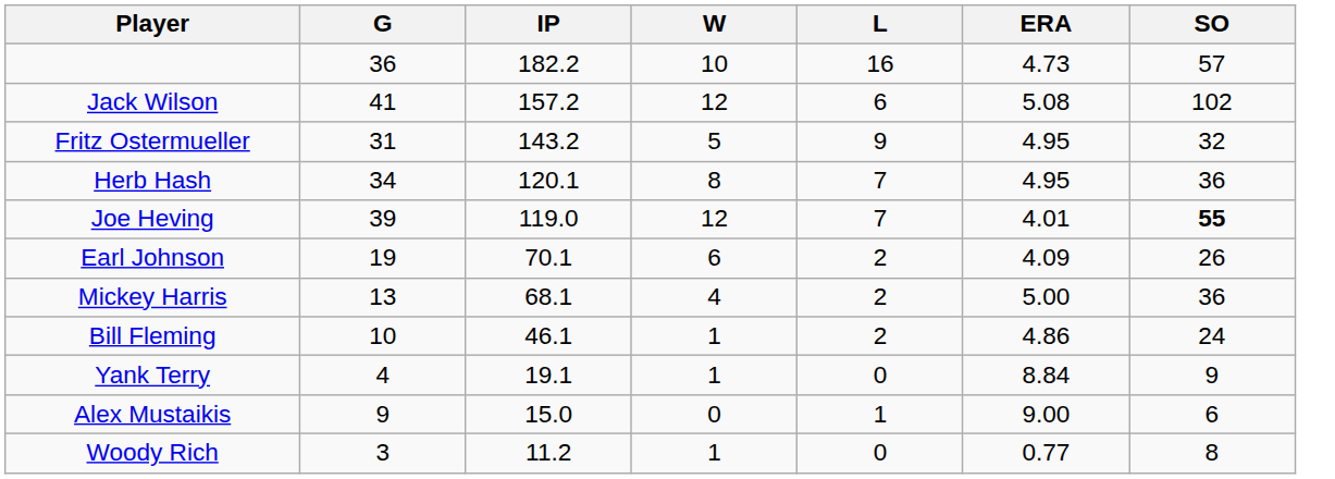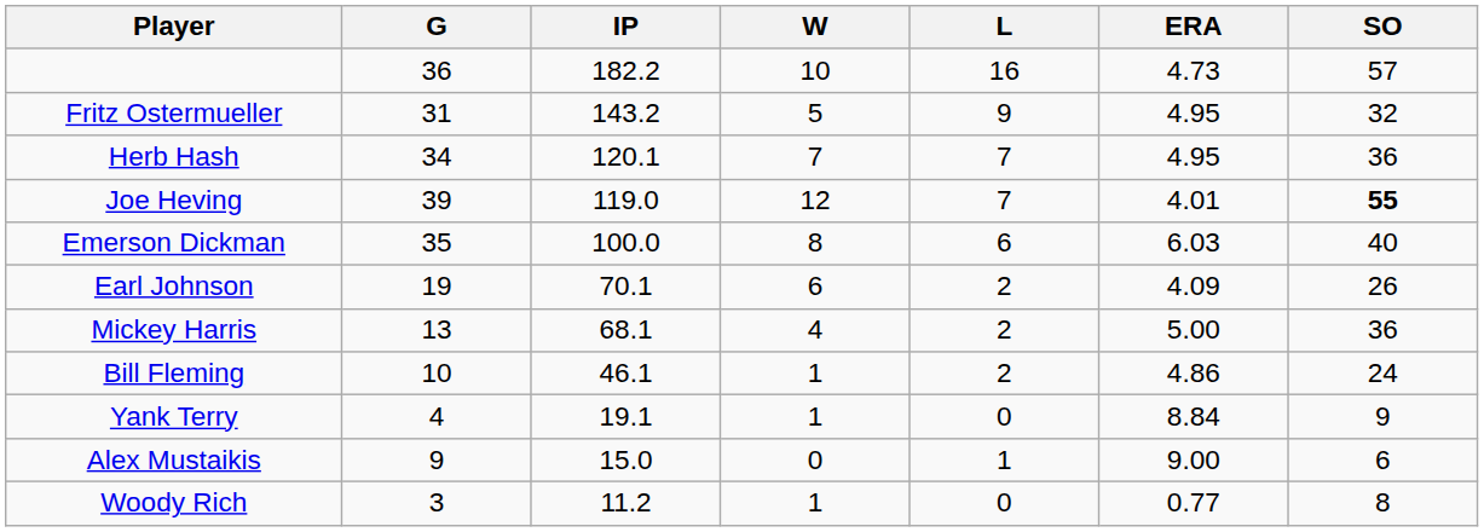- row: Jack Wilson | 41 | 157.2 | 12 | 6 | 5.08 | 102
Herb Hash | W: 8 -> 7
+ row: Emerson Dickman | 35 | 100.0 | 8 | 6 | 6.03 | 40
